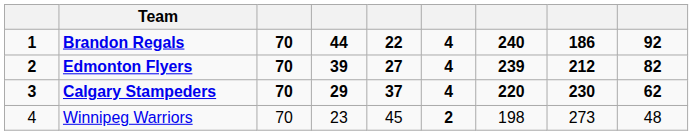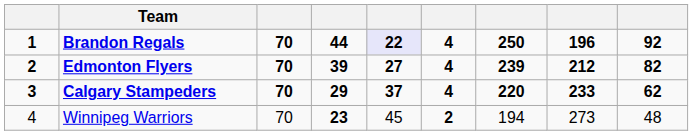Brandon Regals | column 5: no background -> lavender background
Brandon Regals | column 7: 240 -> 250
Brandon Regals | column 8: 186 -> 196
Calgary Stampeders | column 8: 230 -> 233
Winnipeg Warriors | column 4: normal -> bold
Winnipeg Warriors | column 7: 198 -> 194
